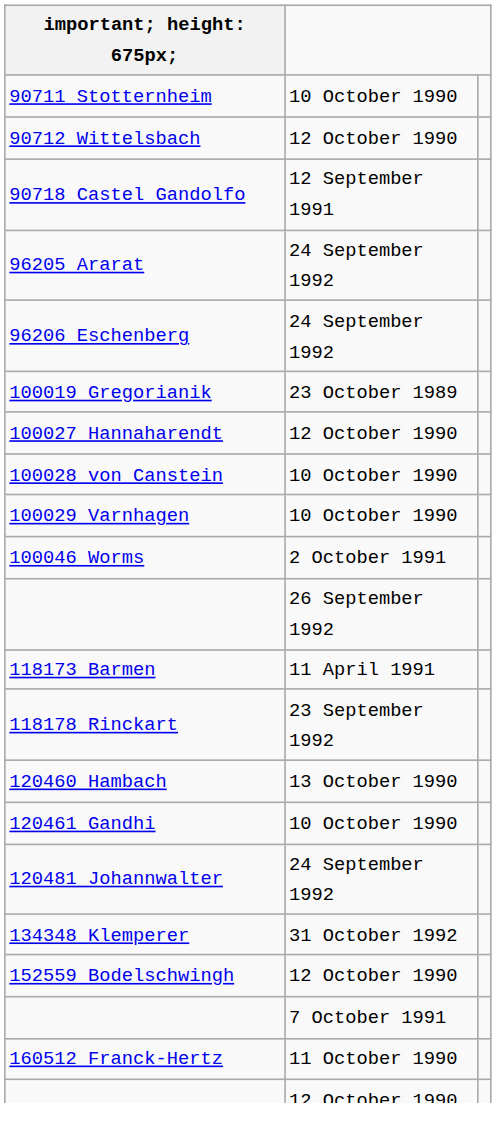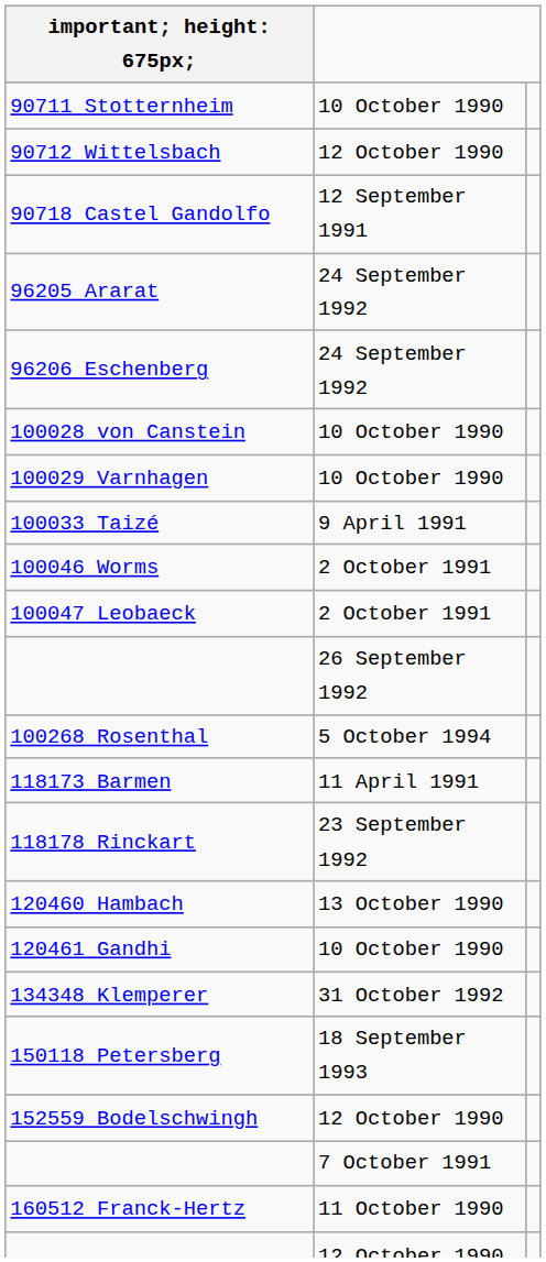- row: 100019 Gregorianik | 23 October 1989
- row: 100027 Hannaharendt | 12 October 1990
+ row: 100033 Taizé | 9 April 1991
+ row: 100047 Leobaeck | 2 October 1991
+ row: 100268 Rosenthal | 5 October 1994
- row: 120481 Johannwalter | 24 September 1992
+ row: 150118 Petersberg | 18 September 1993
